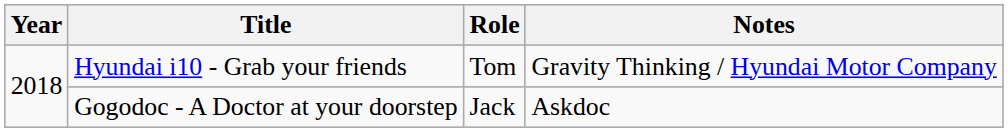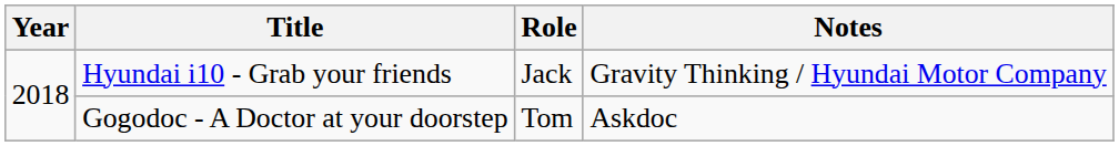Hyundai i10 - Grab your friends | Role: Tom -> Jack
Gogodoc - A Doctor at your doorstep | Role: Jack -> Tom
